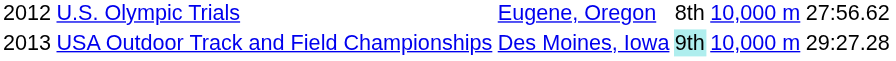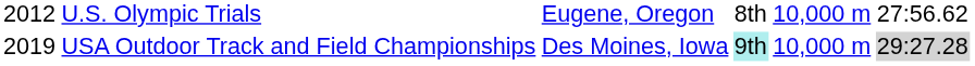USA Outdoor Track and Field Championships | column 1: 2013 -> 2019
USA Outdoor Track and Field Championships | column 6: no background -> lightgrey background
